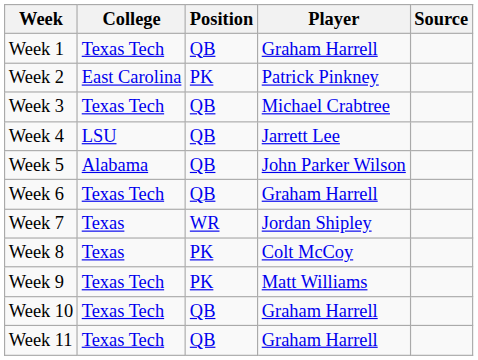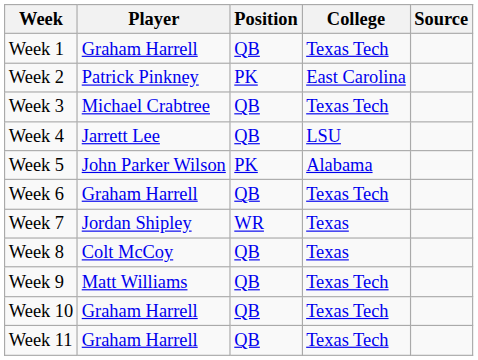columns swapped: Player <-> College
Week 5 | Position: QB -> PK
Week 8 | Position: PK -> QB
Week 9 | Position: PK -> QB
